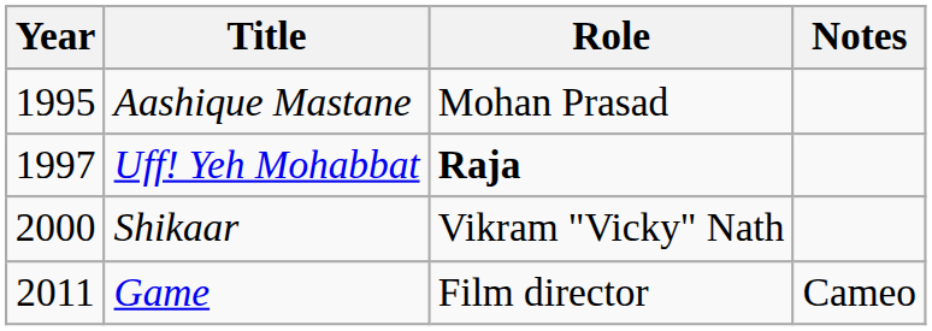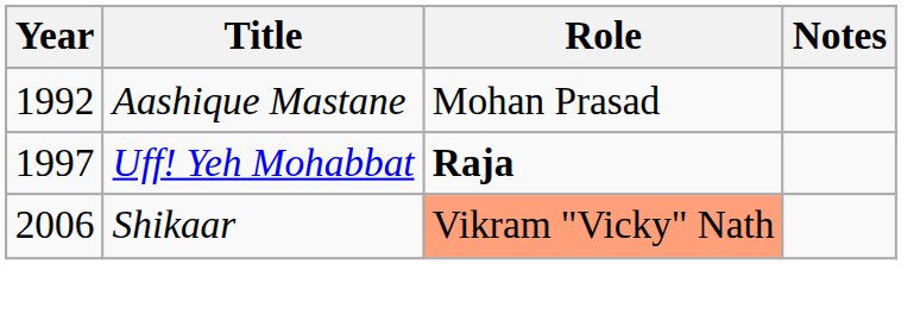Aashique Mastane | Year: 1995 -> 1992
Shikaar | Year: 2000 -> 2006
Shikaar | Role: no background -> lightsalmon background
- row: 2011 | Game | Film director | Cameo
